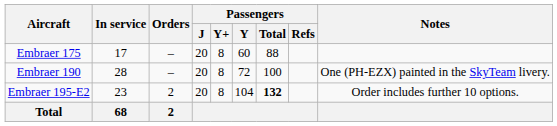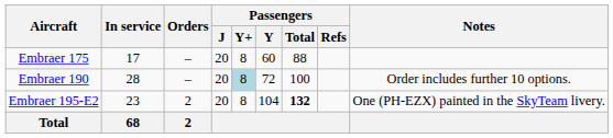Embraer 190 | Passengers / Y+: no background -> lightblue background
Embraer 190 | Notes: One (PH-EZX) painted in the SkyTeam livery. -> Order includes further 10 options.
Embraer 195-E2 | Notes: Order includes further 10 options. -> One (PH-EZX) painted in the SkyTeam livery.
